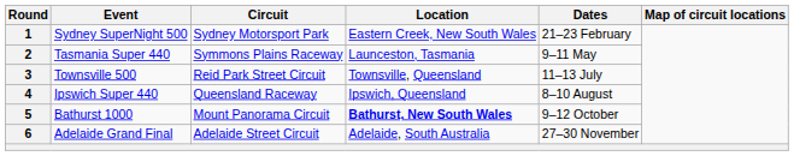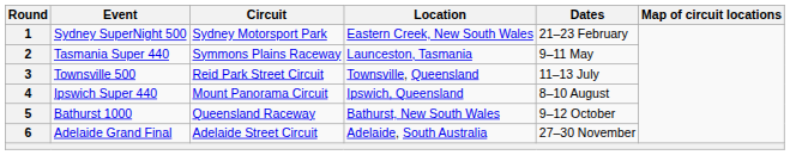4 | Circuit: Queensland Raceway -> Mount Panorama Circuit
5 | Circuit: Mount Panorama Circuit -> Queensland Raceway
5 | Location: bold -> normal
